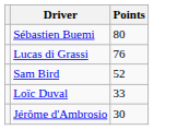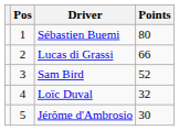+ column: Pos | 1 | 2 | 3 | 4 | 5
Lucas di Grassi | Points: 76 -> 66
Loïc Duval | Points: 33 -> 32
